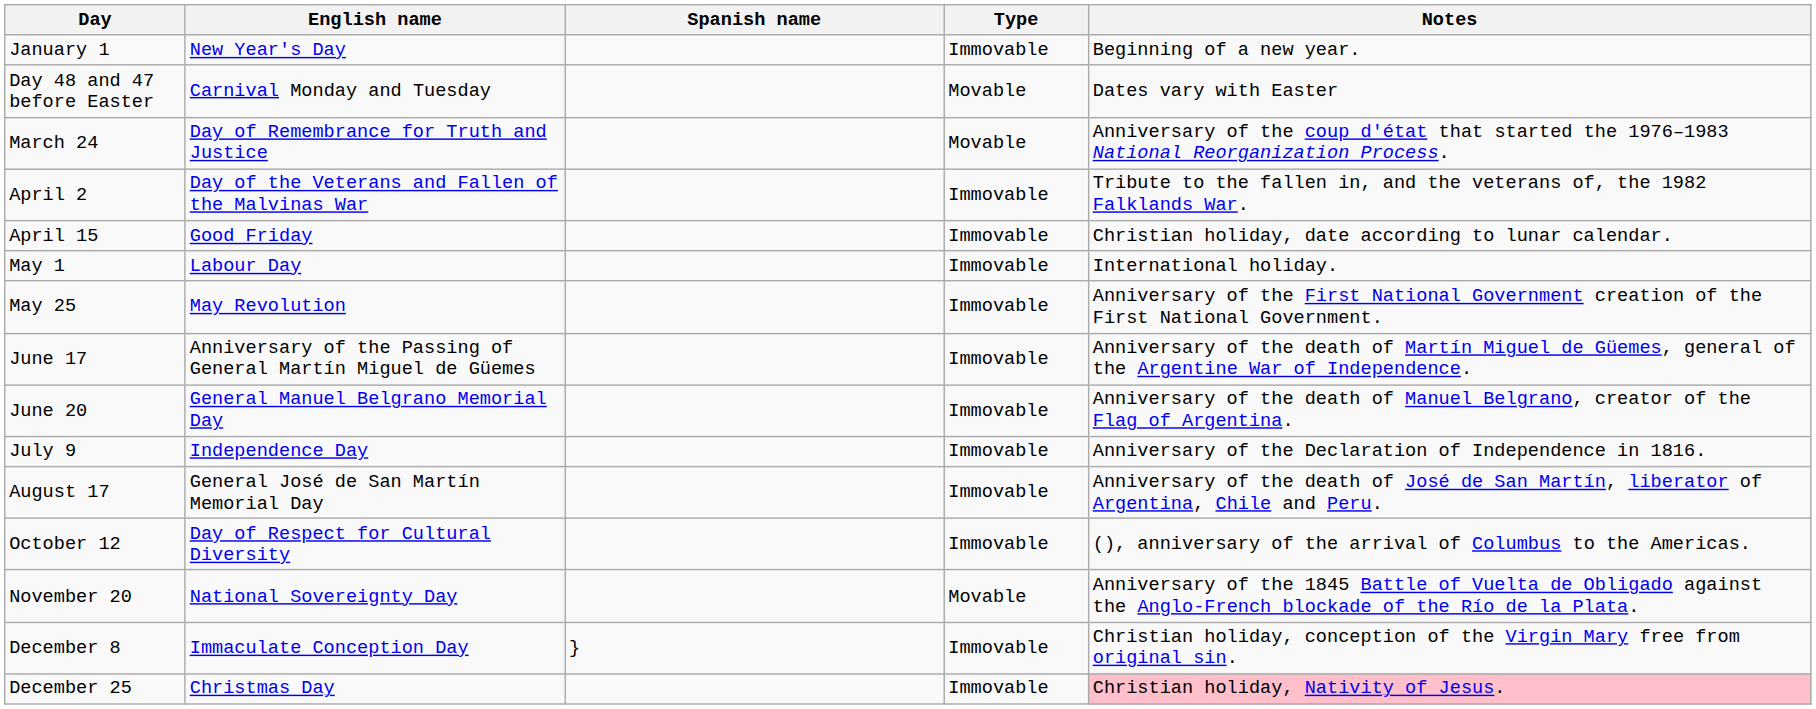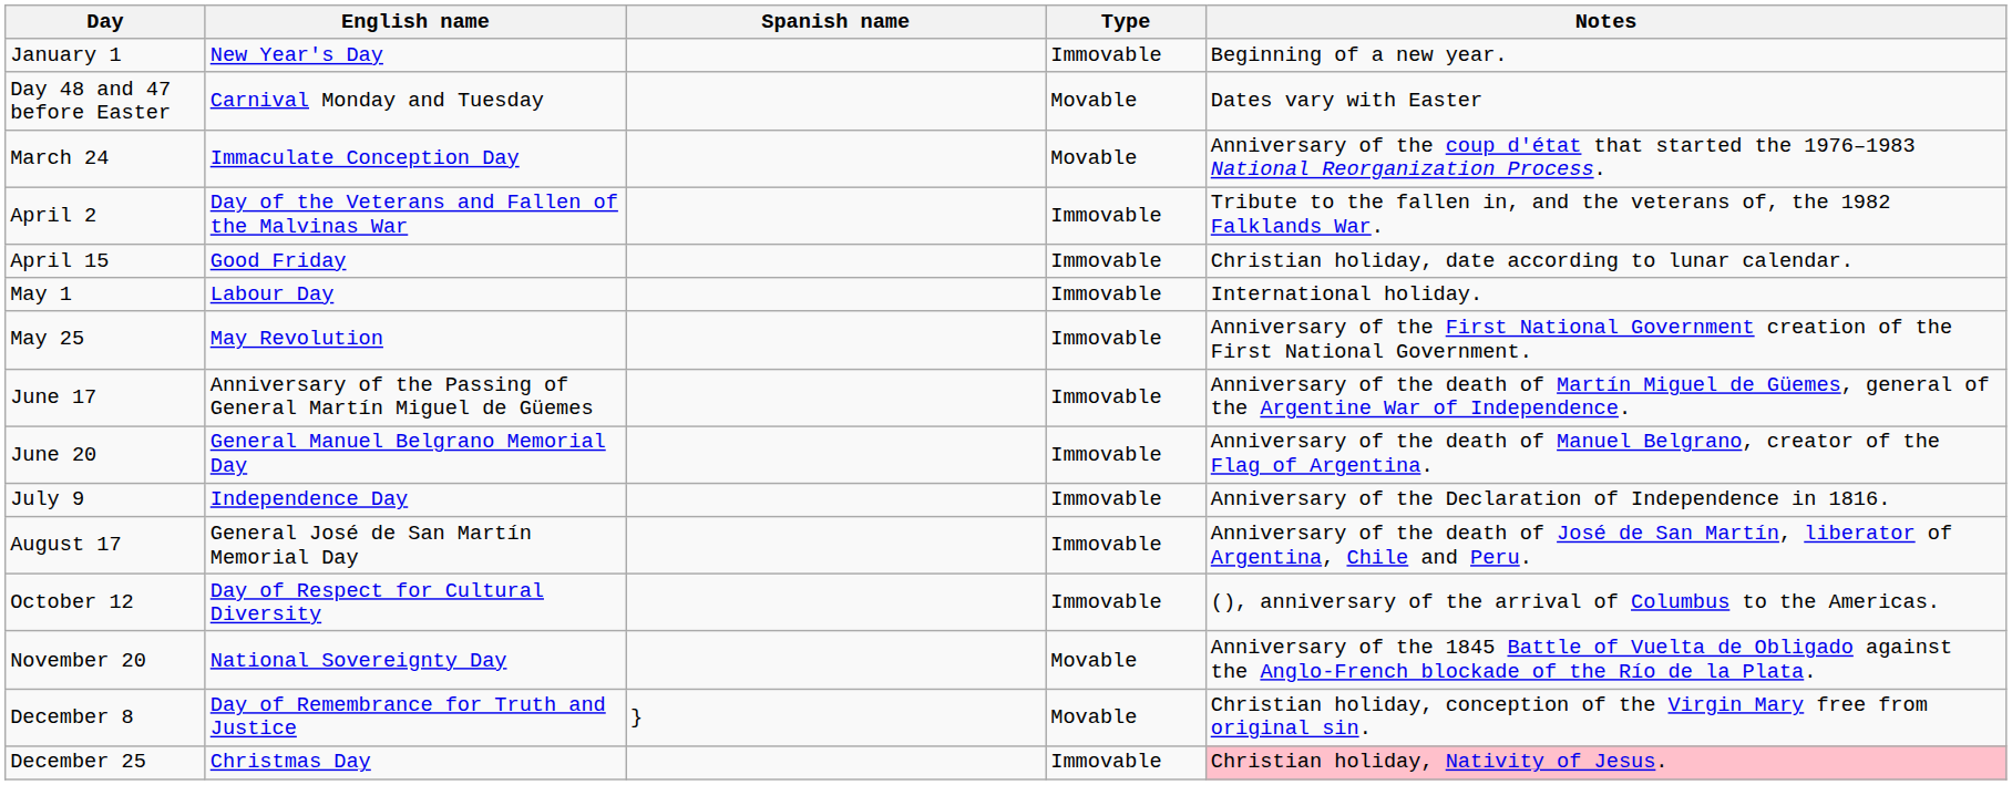March 24 | English name: Day of Remembrance for Truth and Justice -> Immaculate Conception Day
December 8 | English name: Immaculate Conception Day -> Day of Remembrance for Truth and Justice
December 8 | Type: Immovable -> Movable
